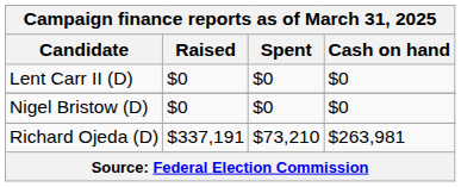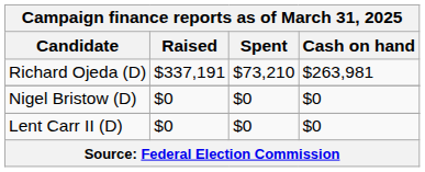rows swapped: Richard Ojeda (D) <-> Lent Carr II (D)
